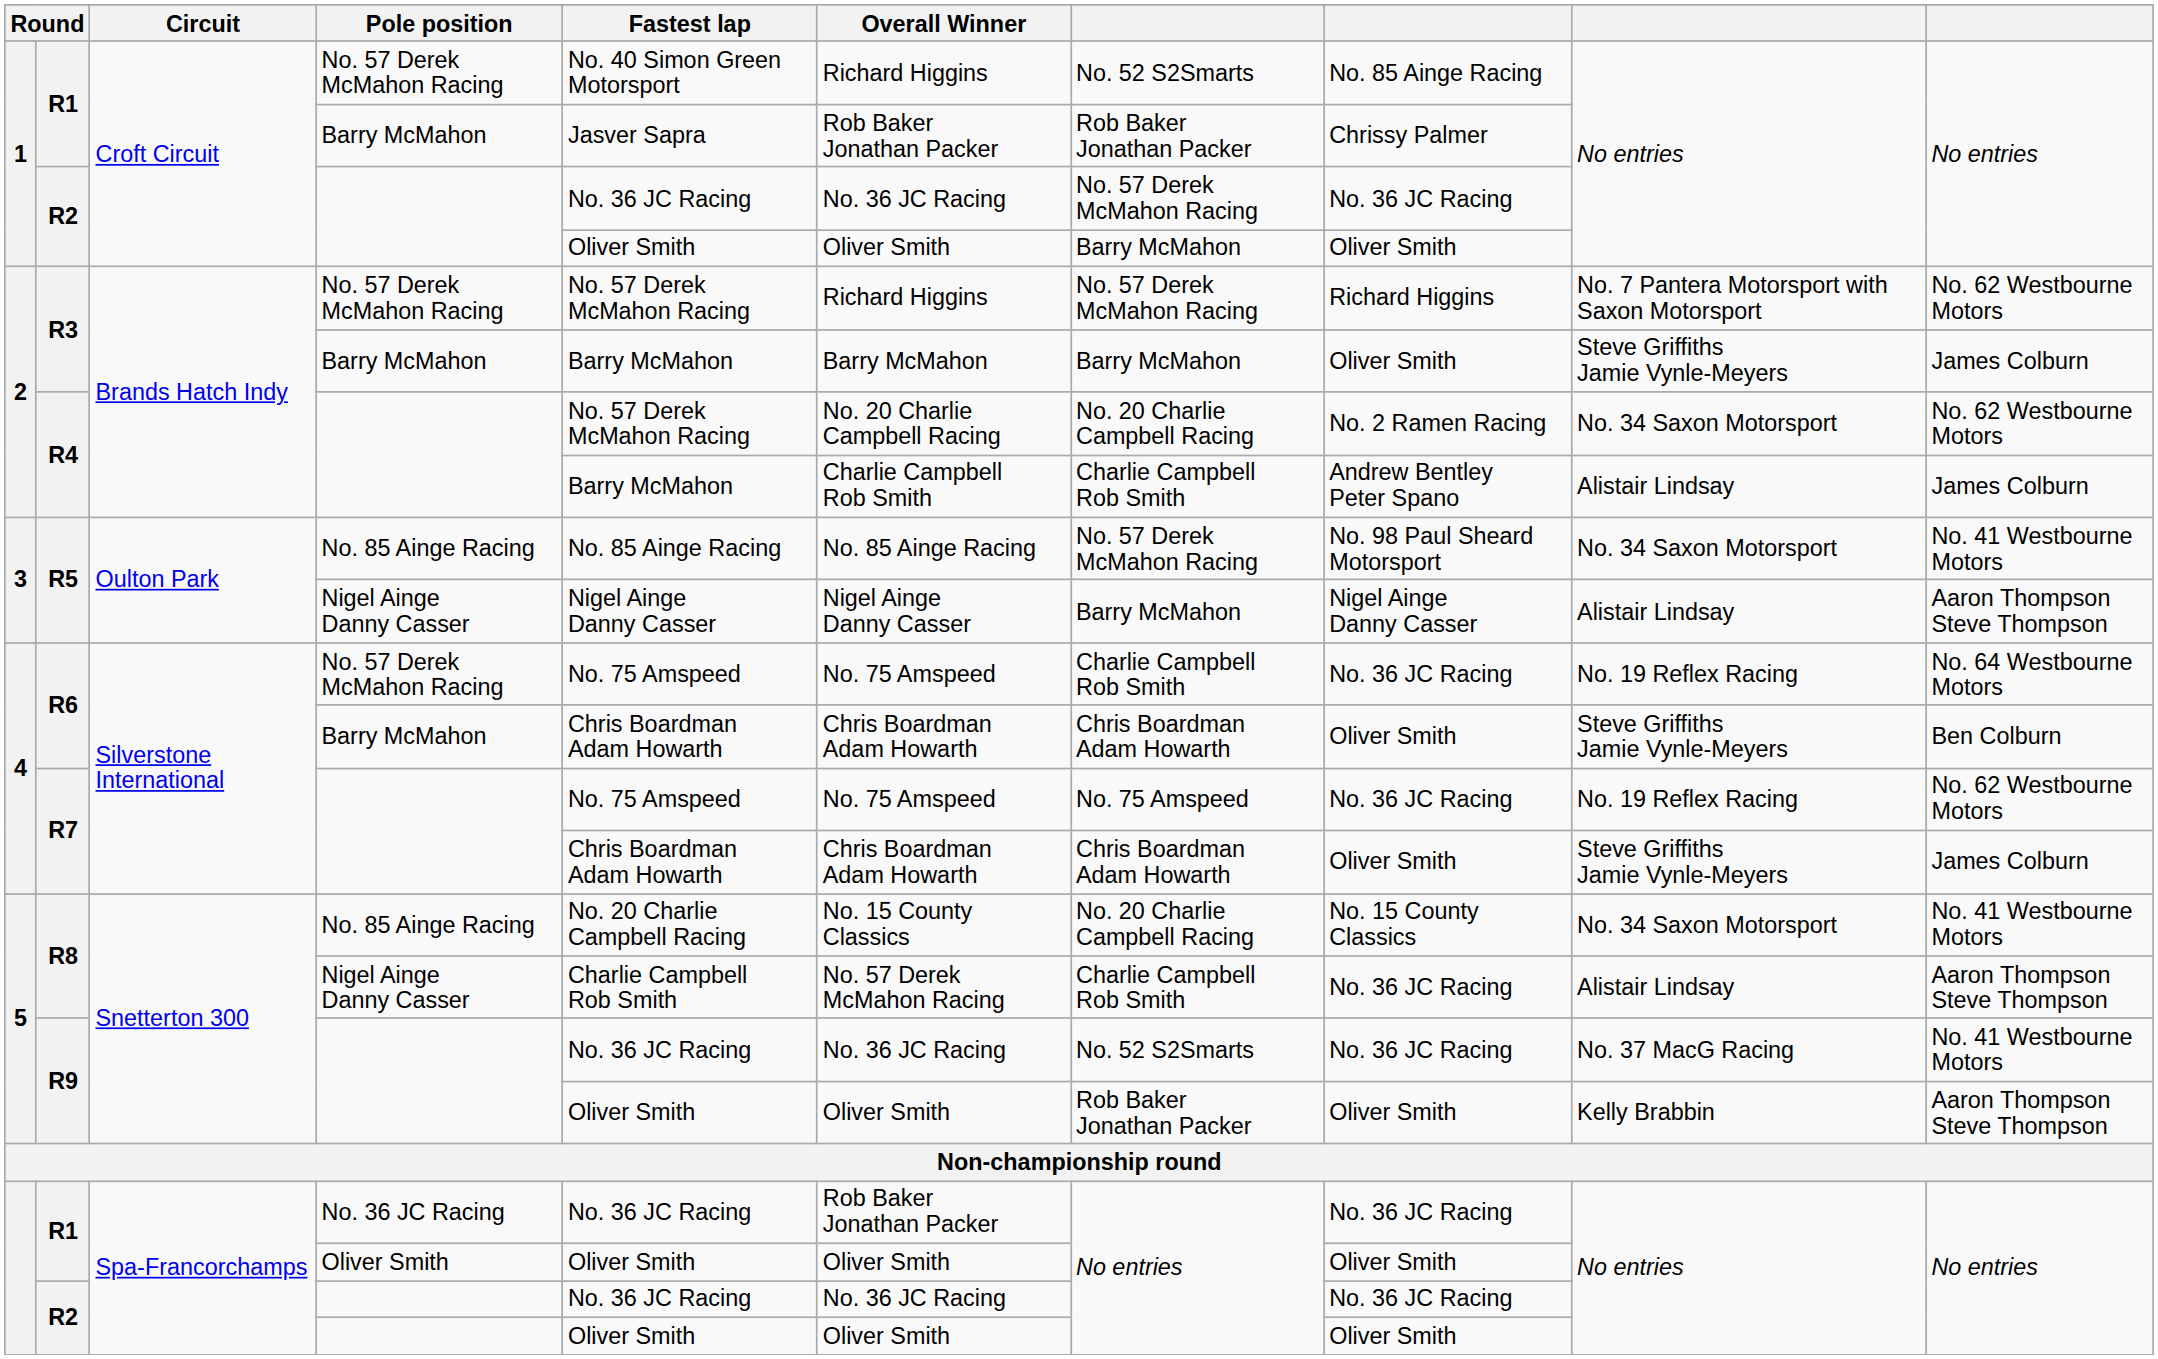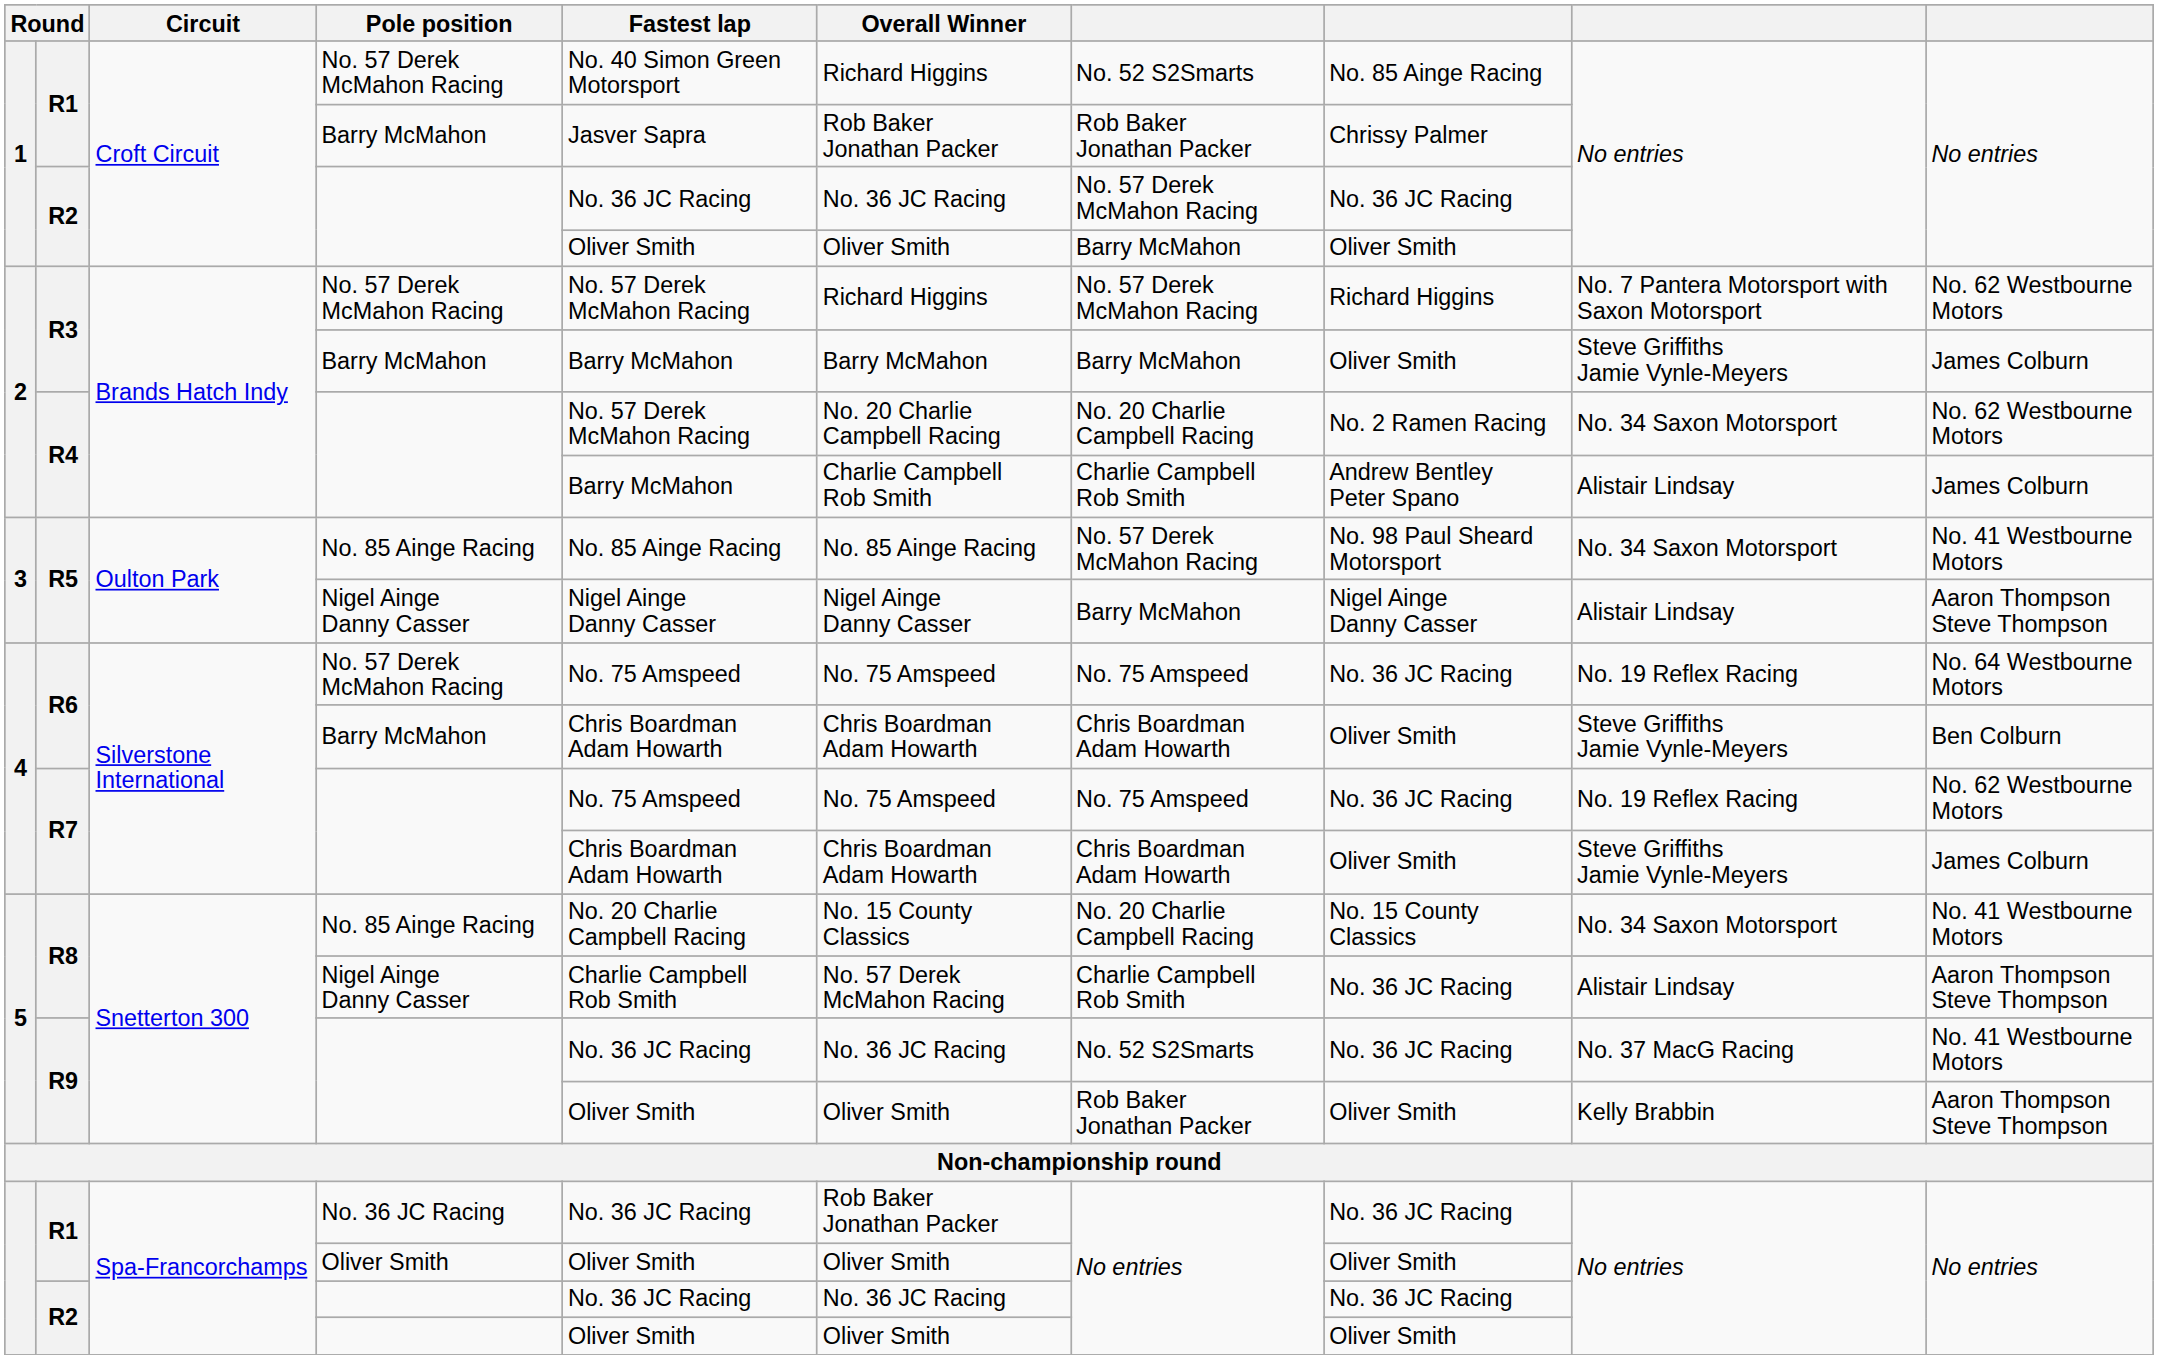R6 / No. 57 Derek McMahon Racing | column 7: Charlie Campbell Rob Smith -> No. 75 Amspeed
